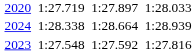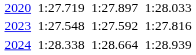rows swapped: 2023 <-> 2024
